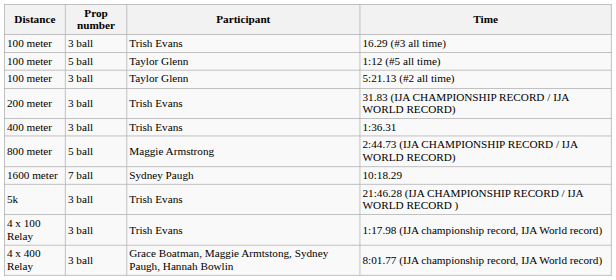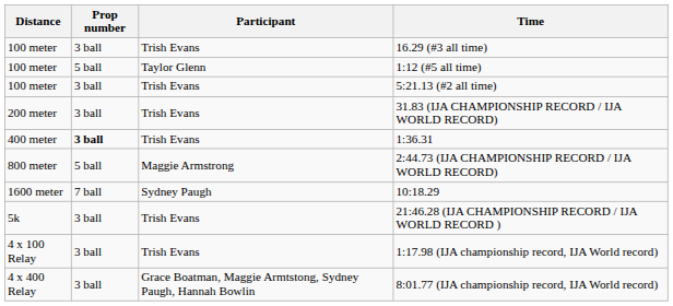5:21.13 (#2 all time) | Participant: Taylor Glenn -> Trish Evans
1:36.31 | Prop number: normal -> bold
